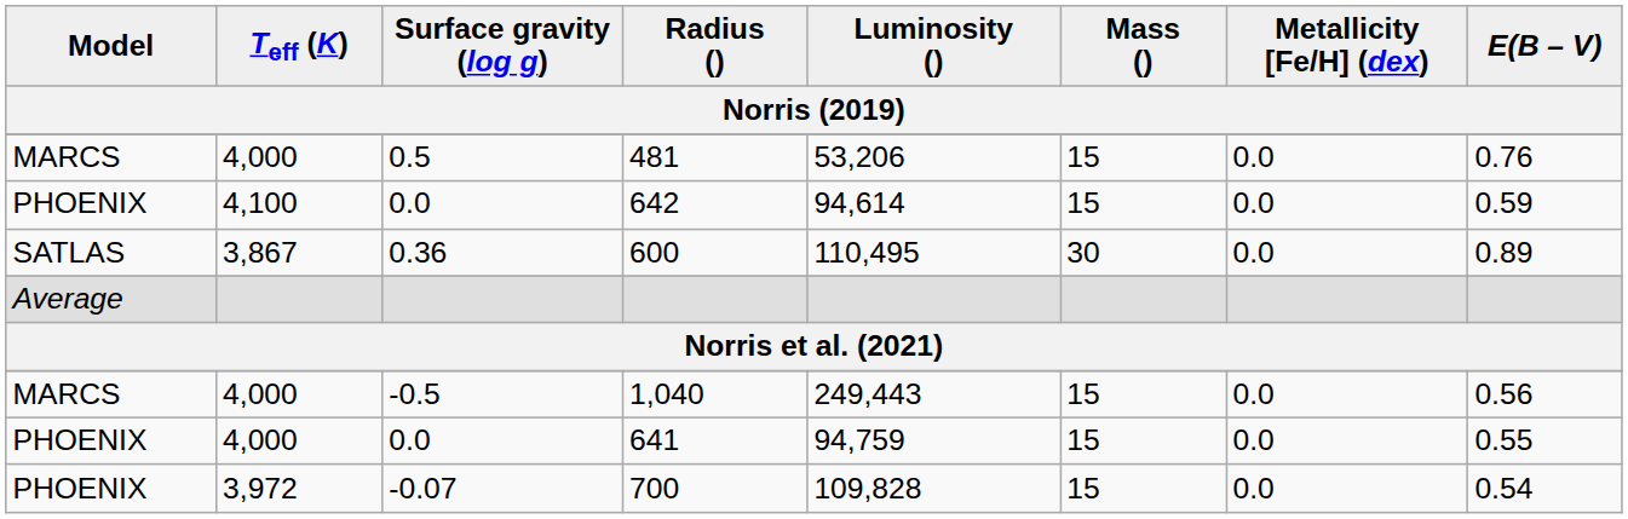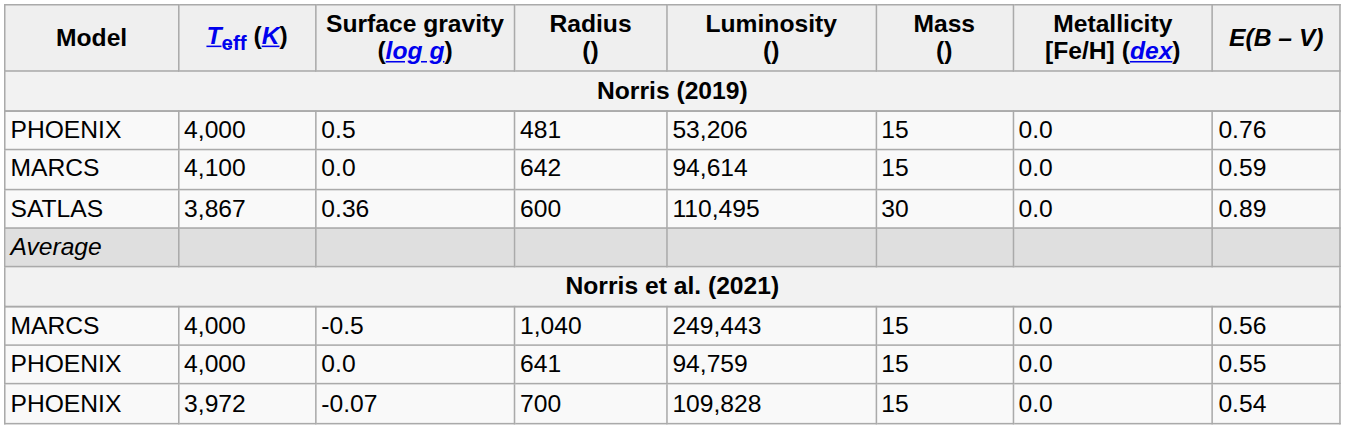481 | Model: MARCS -> PHOENIX
642 | Model: PHOENIX -> MARCS
